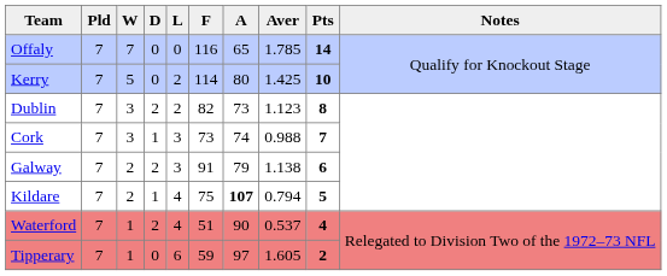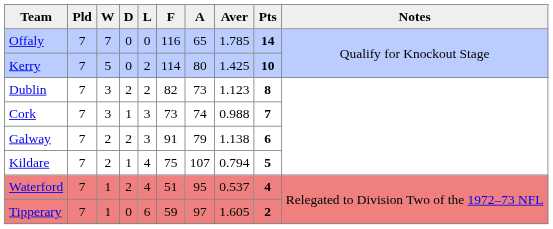Kildare | A: bold -> normal
Waterford | A: 90 -> 95
